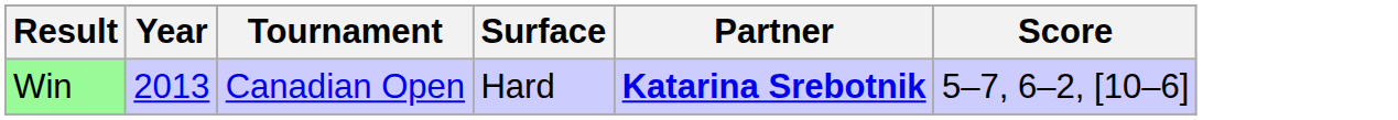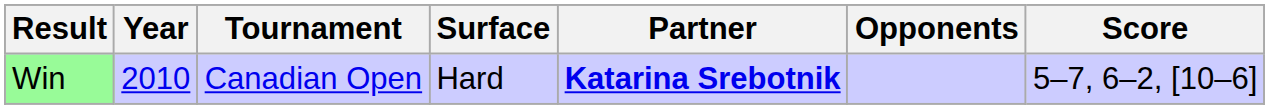+ column: Opponents
Win | Year: 2013 -> 2010
